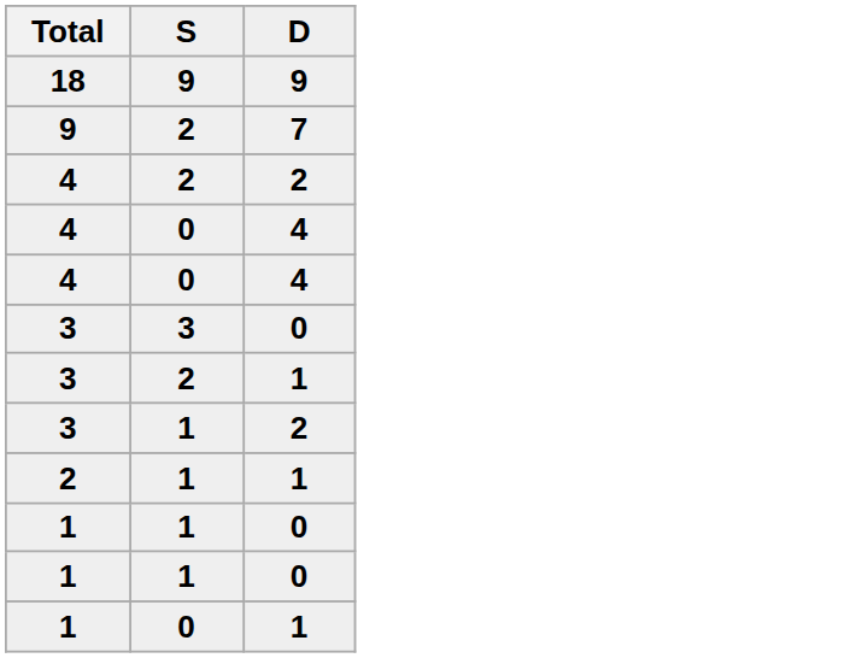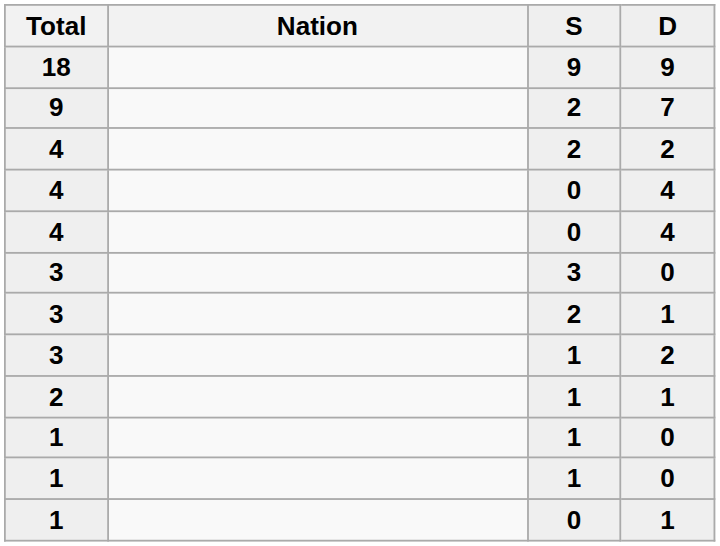+ column: Nation
